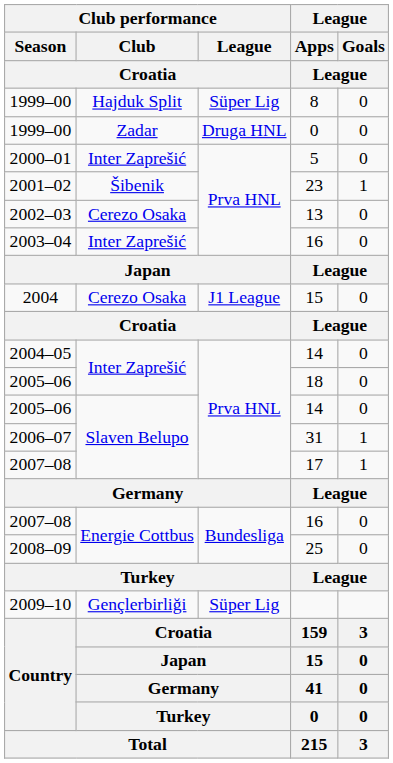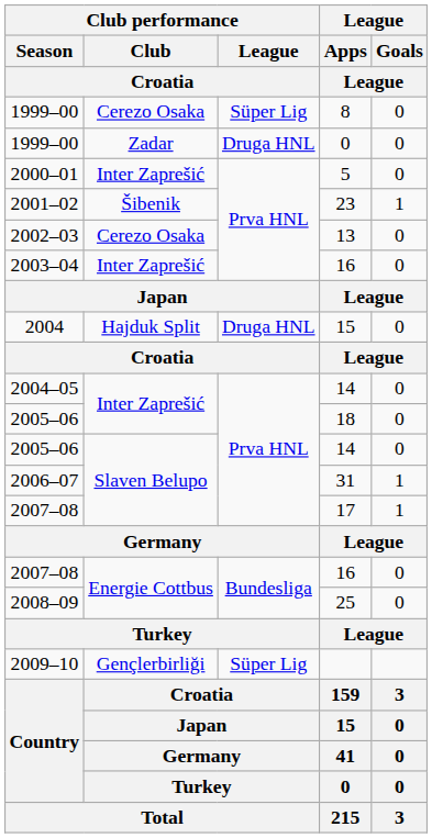8 | Club performance / Club / Croatia: Hajduk Split -> Cerezo Osaka
2004 / 15 | Club performance / Club / Croatia: Cerezo Osaka -> Hajduk Split
2004 / 15 | Club performance / League / Croatia: J1 League -> Druga HNL
